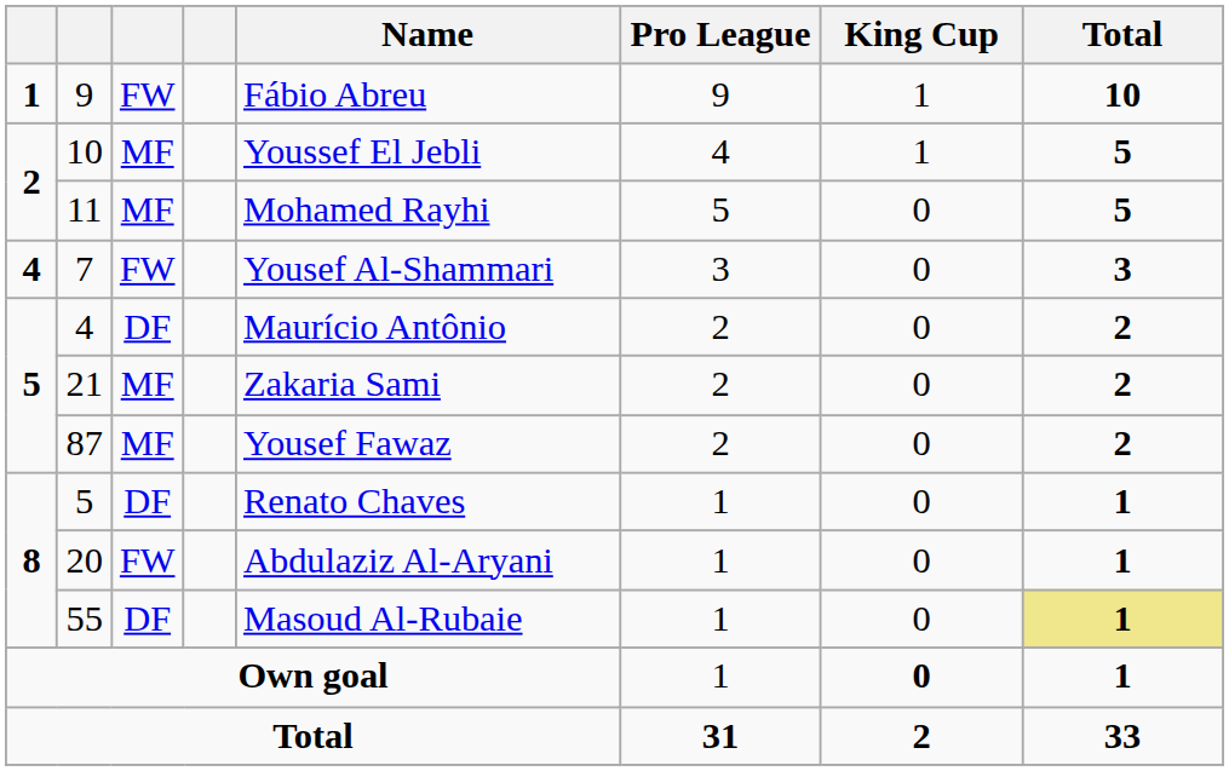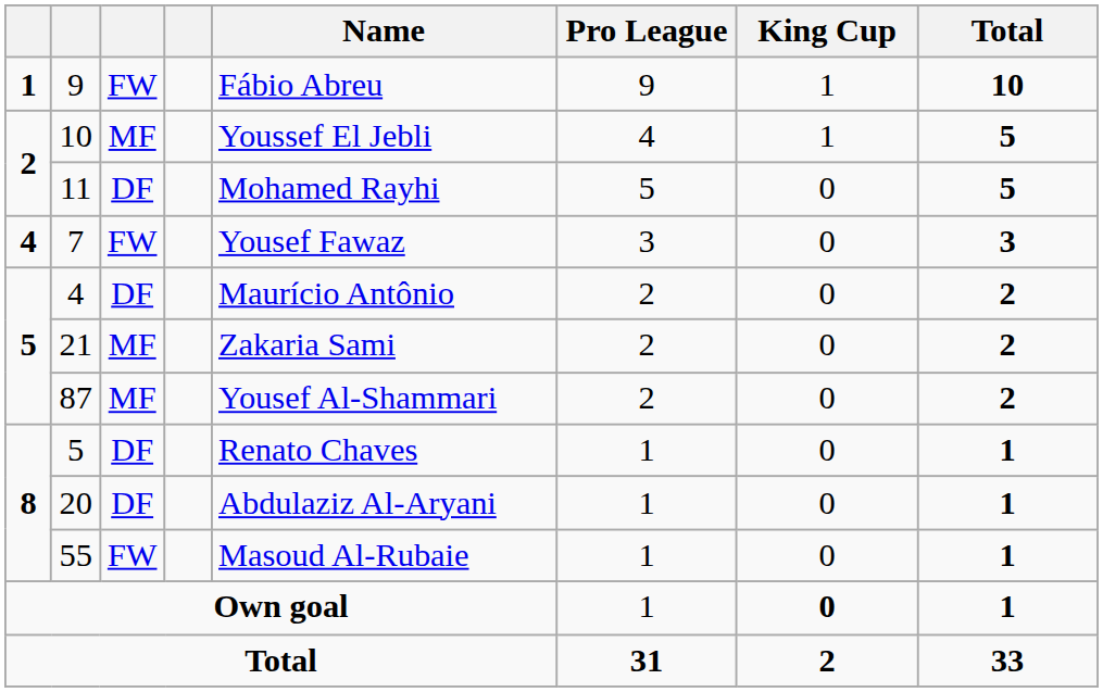11 | column 3: MF -> DF
7 | Name: Yousef Al-Shammari -> Yousef Fawaz
87 | Name: Yousef Fawaz -> Yousef Al-Shammari
20 | column 3: FW -> DF
55 | column 3: DF -> FW
55 | Total: khaki background -> no background
